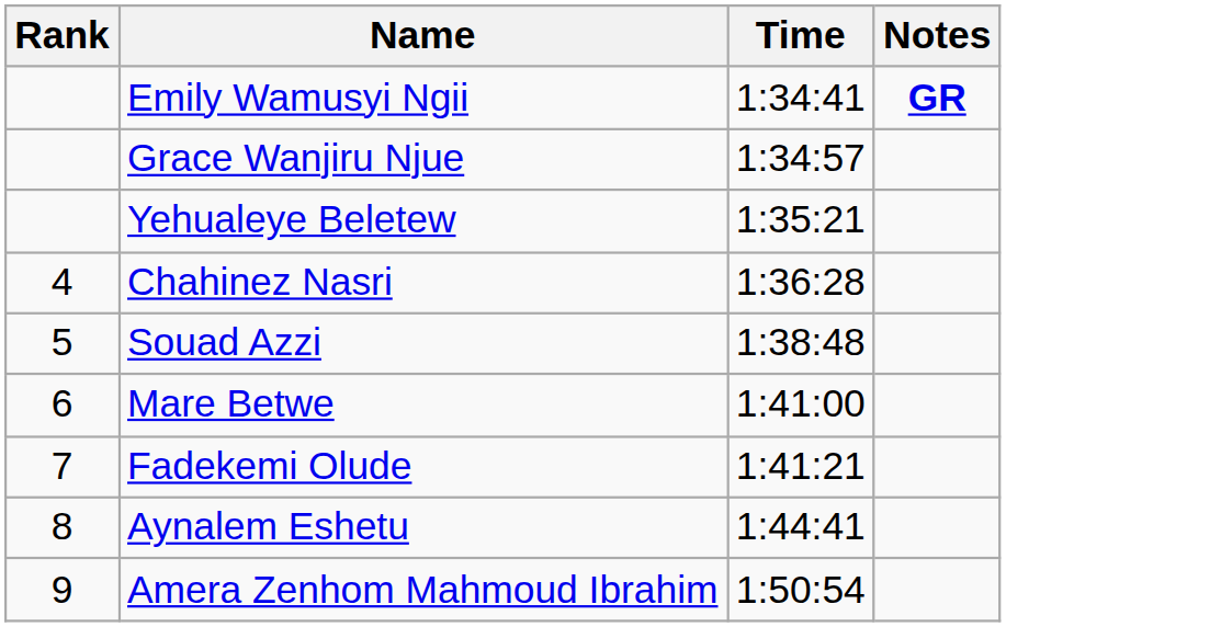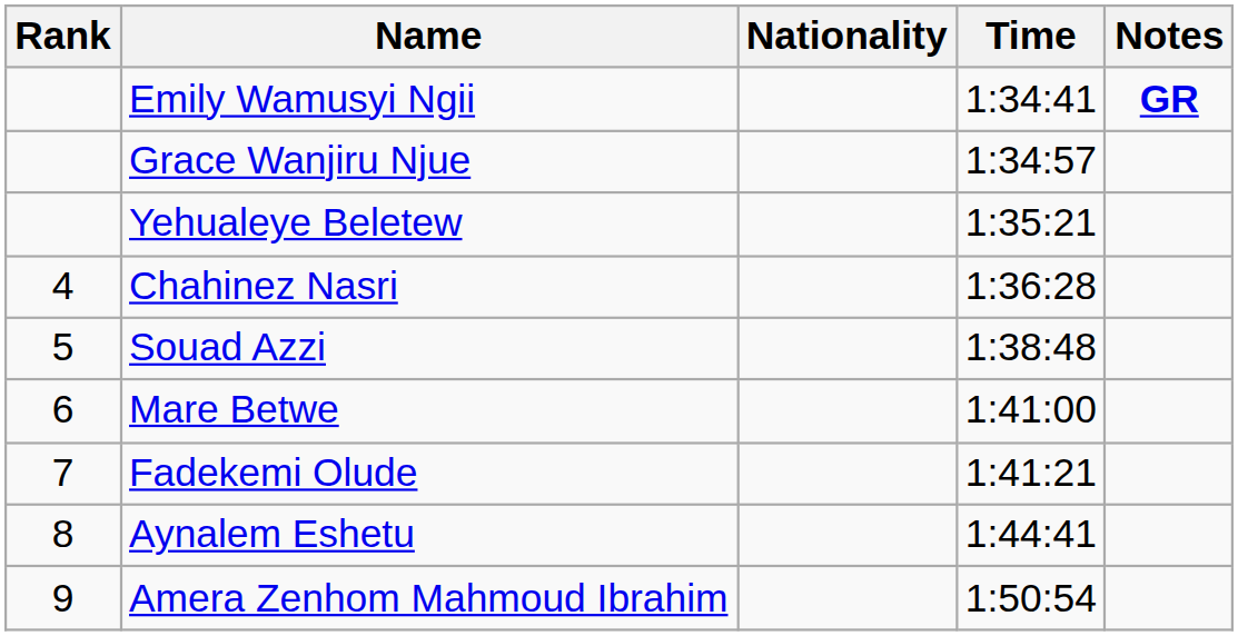+ column: Nationality
